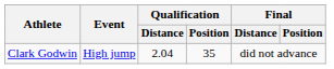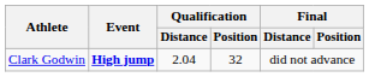Clark Godwin | Event: normal -> bold
Clark Godwin | Qualification / Position: 35 -> 32
